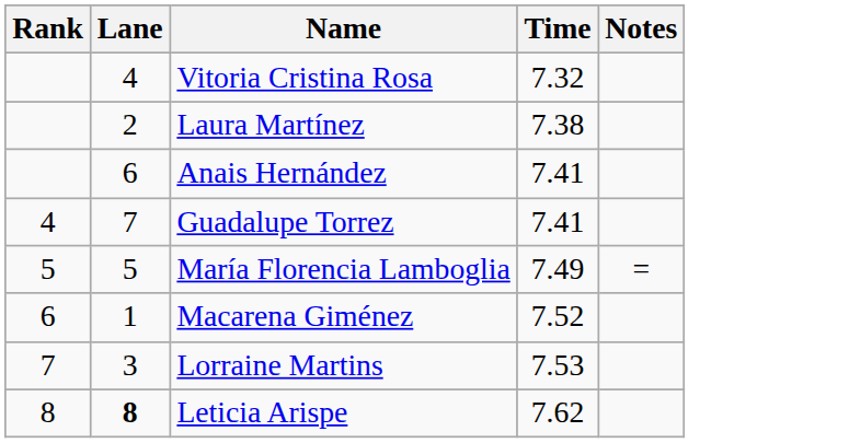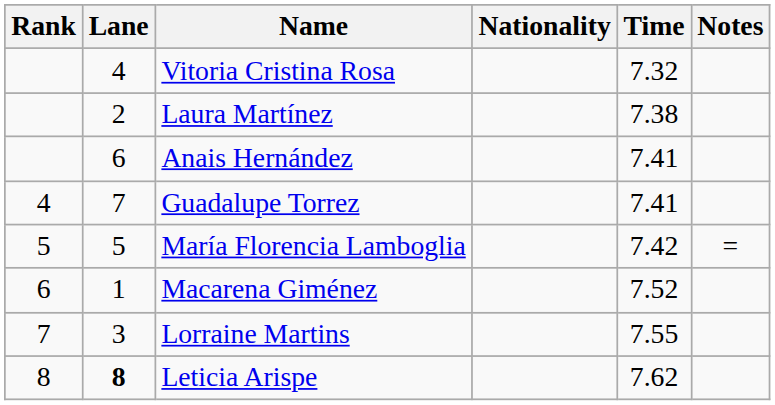+ column: Nationality
María Florencia Lamboglia | Time: 7.49 -> 7.42
Lorraine Martins | Time: 7.53 -> 7.55
